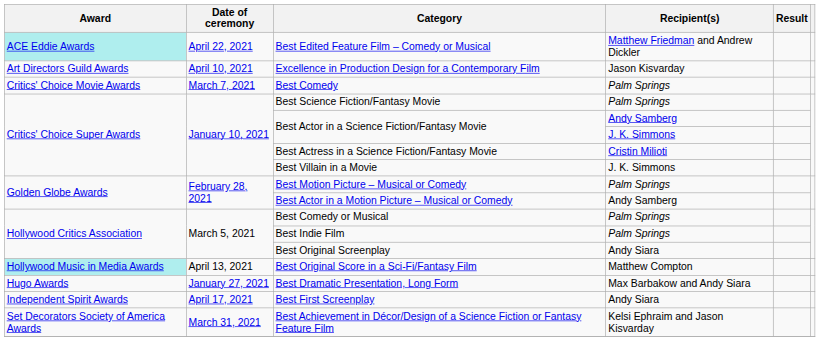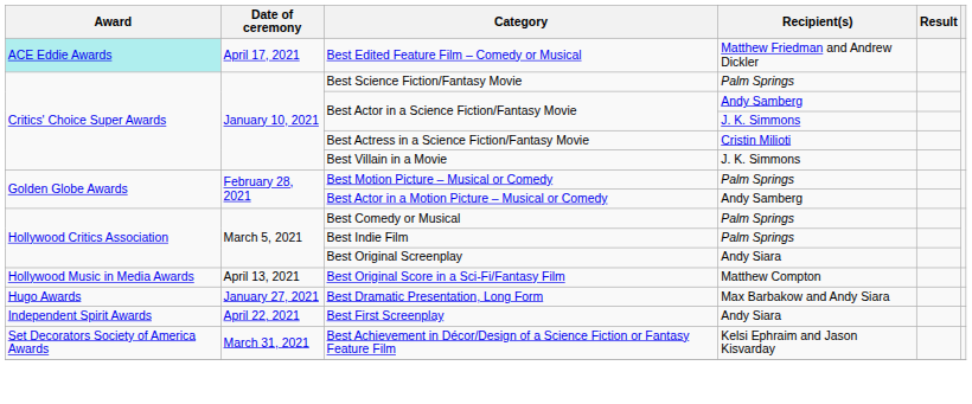Best Edited Feature Film – Comedy or Musical | Date of ceremony: April 22, 2021 -> April 17, 2021
- row: Art Directors Guild Awards | April 10, 2021 | Excellence in Production Design for a Contemporary Film | Jason Kisvarday
- row: Critics' Choice Movie Awards | March 7, 2021 | Best Comedy | Palm Springs
Best Original Score in a Sci-Fi/Fantasy Film | Award: paleturquoise background -> no background
Best First Screenplay | Date of ceremony: April 17, 2021 -> April 22, 2021
